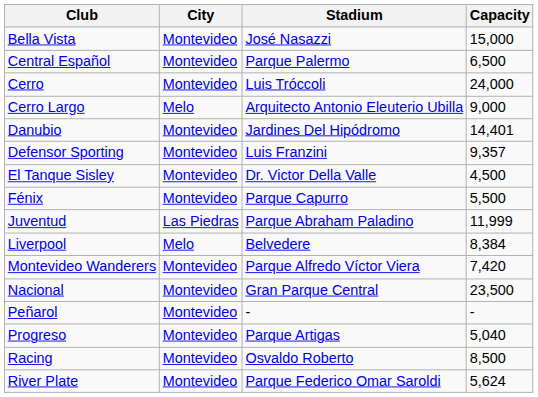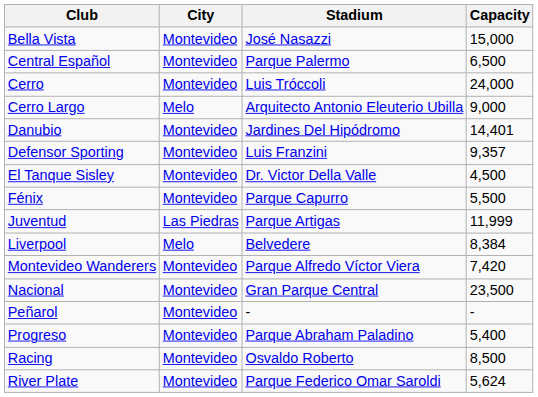Juventud | Stadium: Parque Abraham Paladino -> Parque Artigas
Progreso | Stadium: Parque Artigas -> Parque Abraham Paladino
Progreso | Capacity: 5,040 -> 5,400
